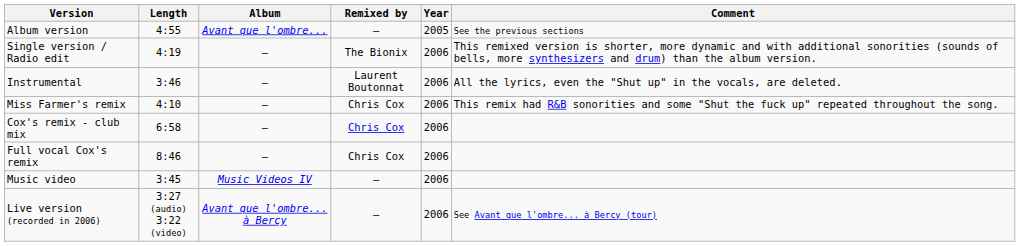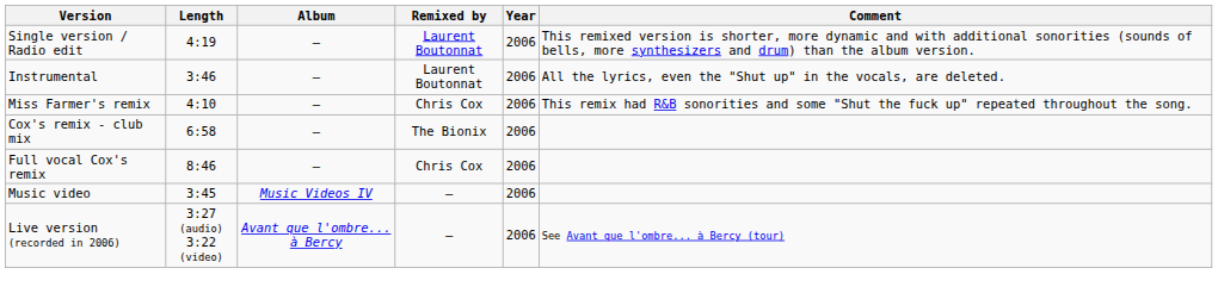- row: Album version | 4:55 | Avant que l'ombre... | — | 2005 | See the previous sections
Single version / Radio edit | Remixed by: The Bionix -> Laurent Boutonnat
Cox's remix - club mix | Remixed by: Chris Cox -> The Bionix
